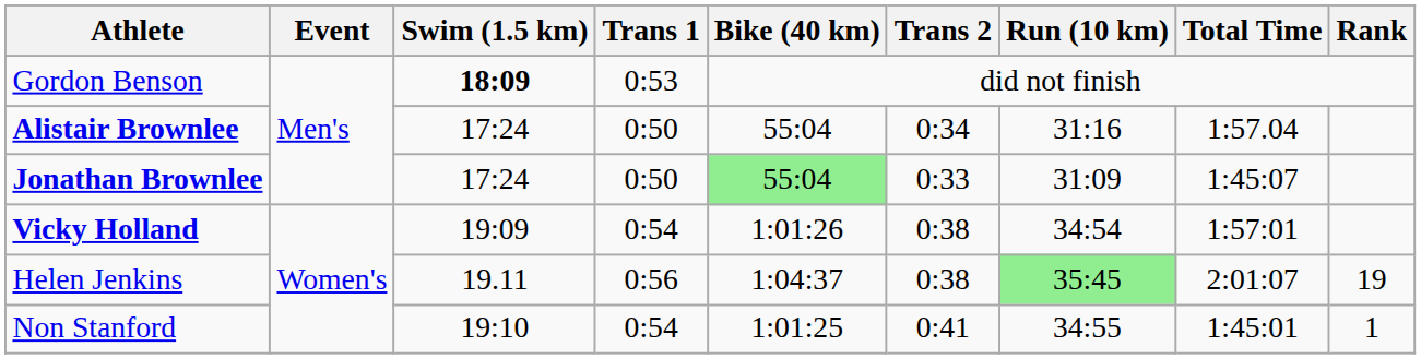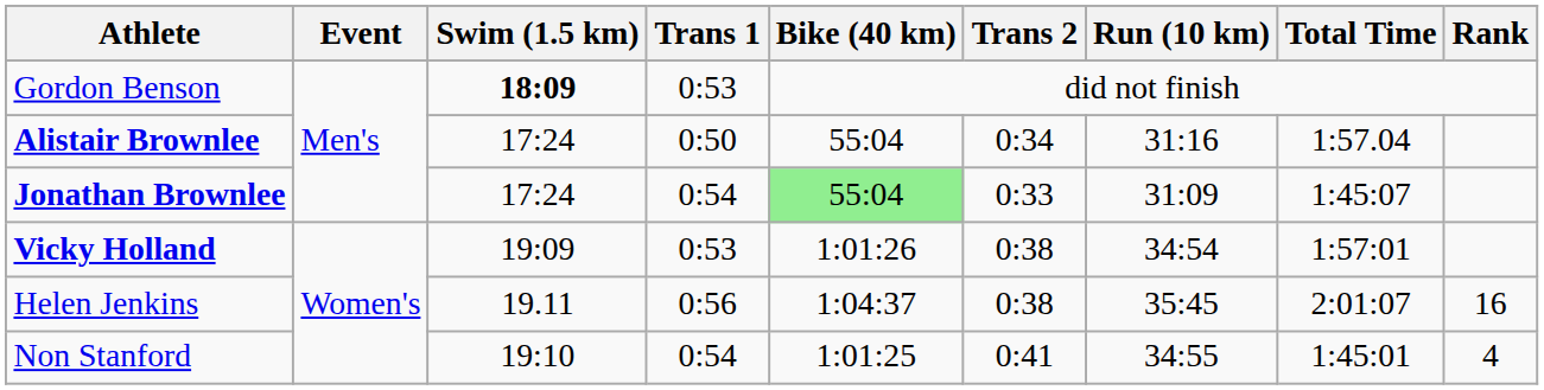Jonathan Brownlee | Trans 1: 0:50 -> 0:54
Vicky Holland | Trans 1: 0:54 -> 0:53
Helen Jenkins | Run (10 km): lightgreen background -> no background
Helen Jenkins | Rank: 19 -> 16
Non Stanford | Rank: 1 -> 4
